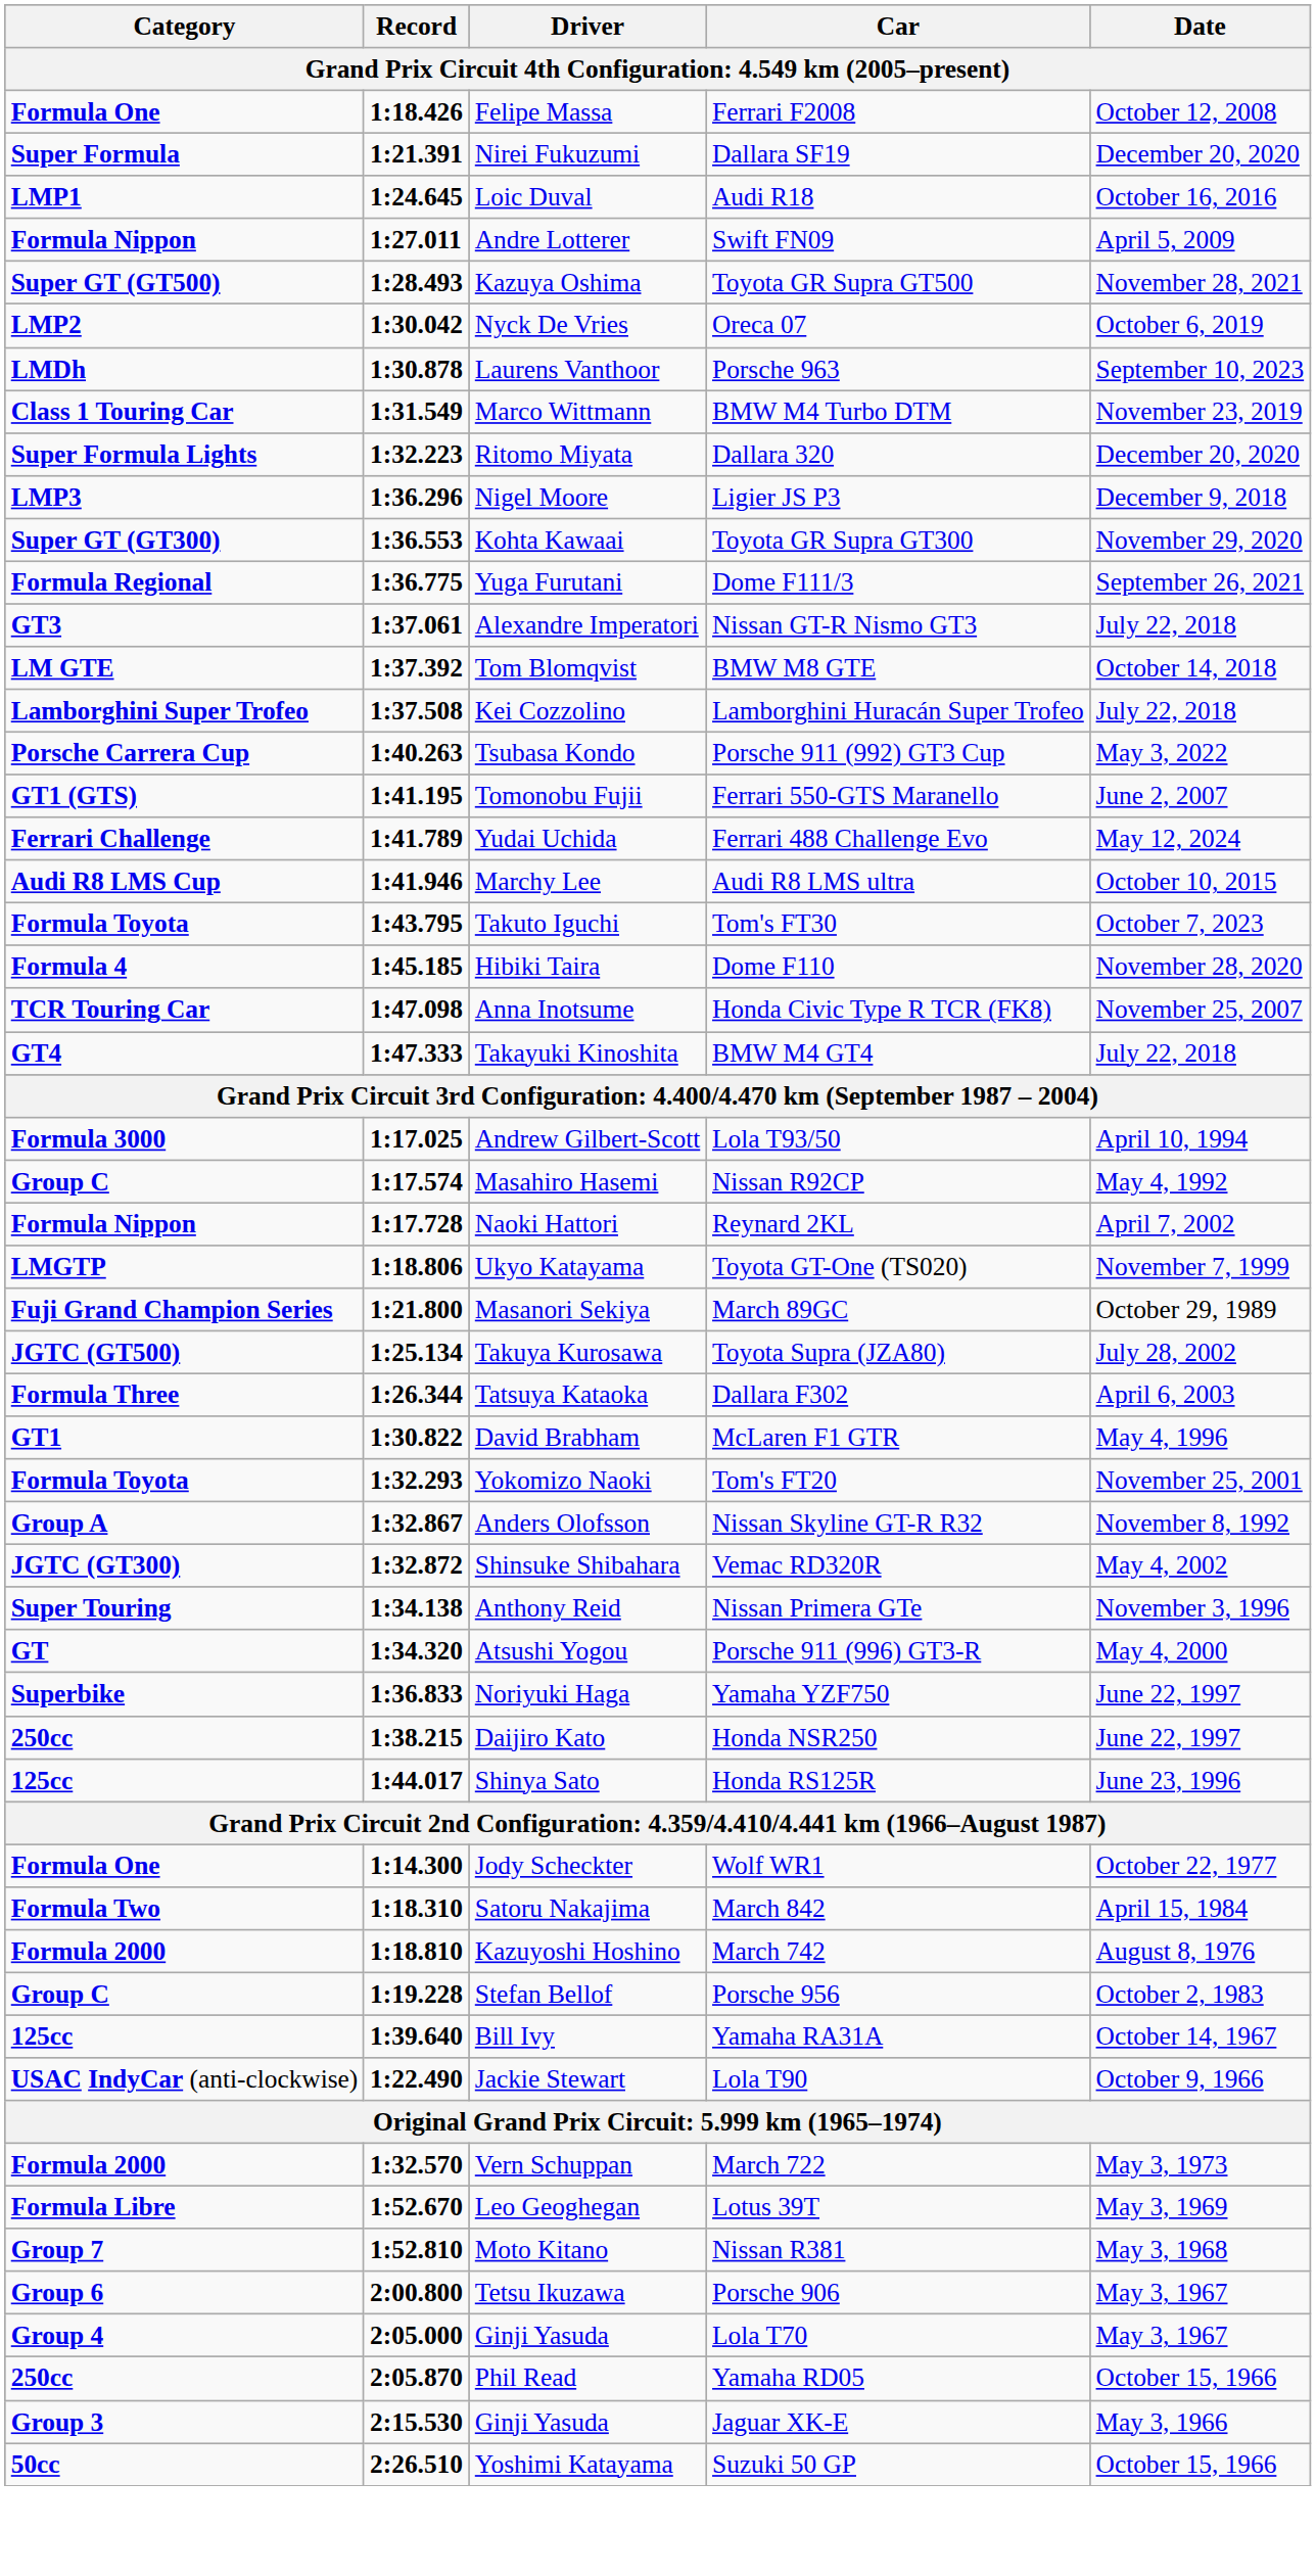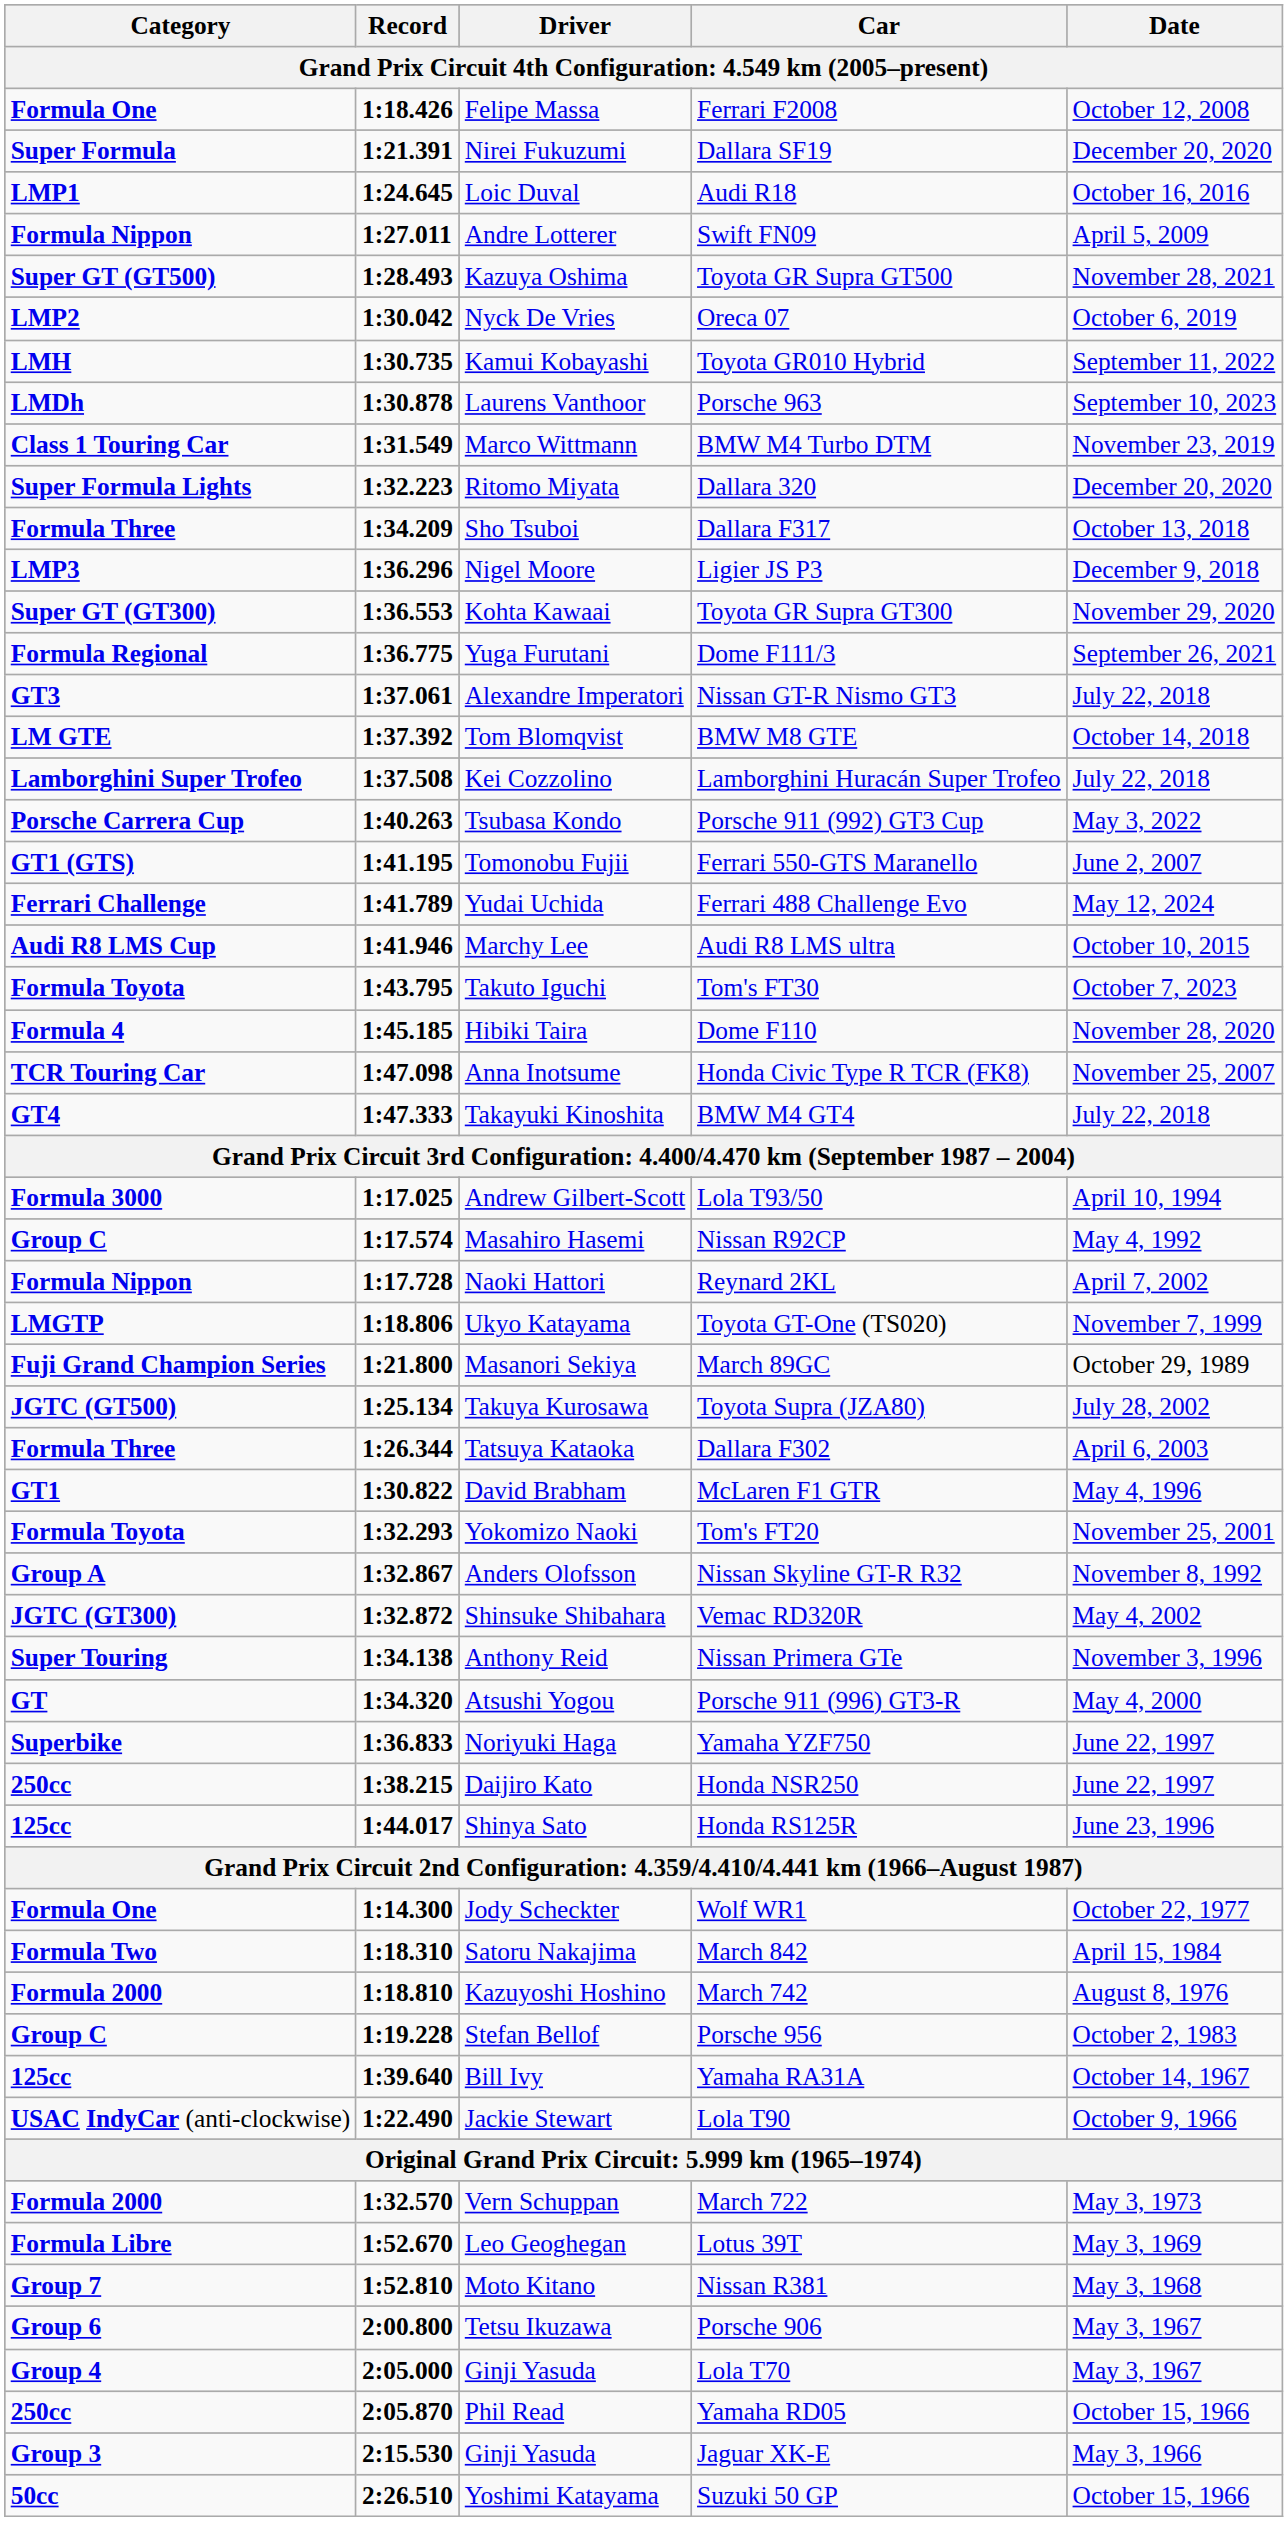+ row: LMH | 1:30.735 | Kamui Kobayashi | Toyota GR010 Hybrid | September 11, 2022
+ row: Formula Three | 1:34.209 | Sho Tsuboi | Dallara F317 | October 13, 2018
